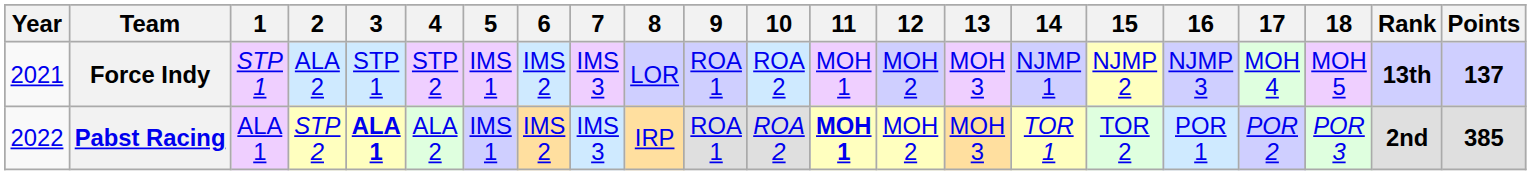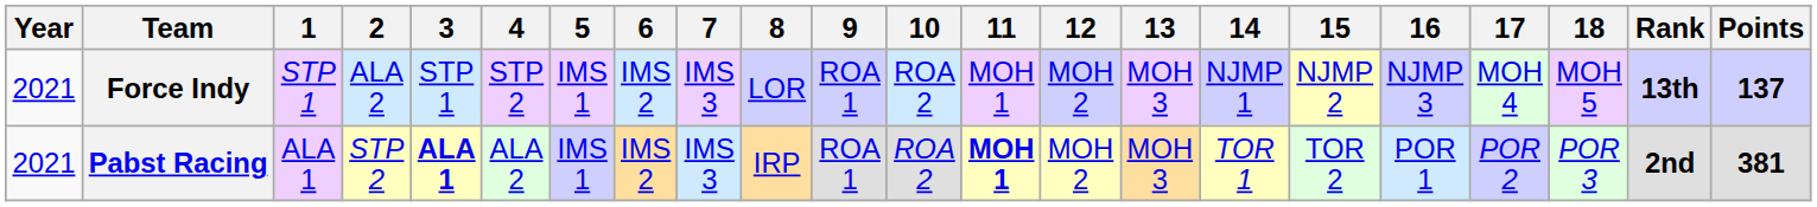Pabst Racing | Year: 2022 -> 2021
Pabst Racing | Points: 385 -> 381
